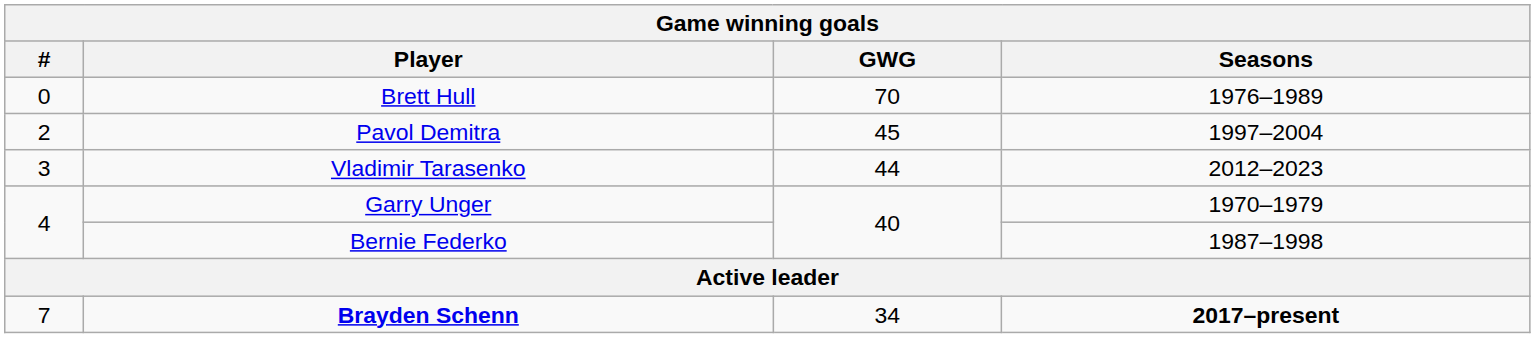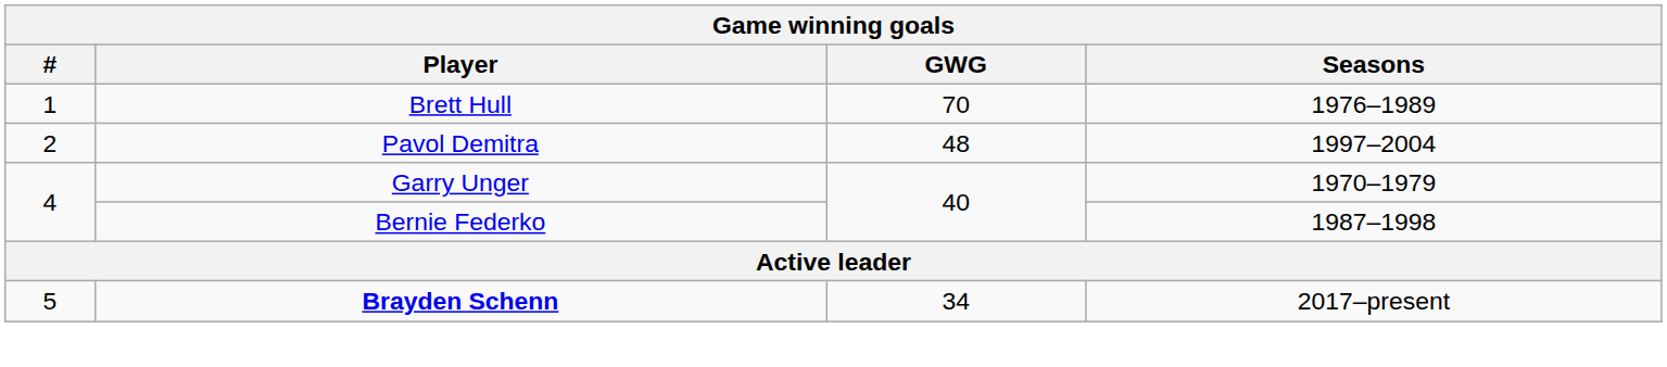Brett Hull | #: 0 -> 1
Pavol Demitra | GWG: 45 -> 48
- row: 3 | Vladimir Tarasenko | 44 | 2012–2023
Brayden Schenn | #: 7 -> 5
Brayden Schenn | Seasons: bold -> normal
